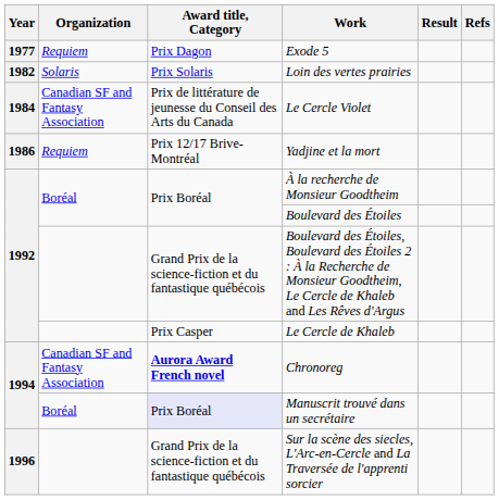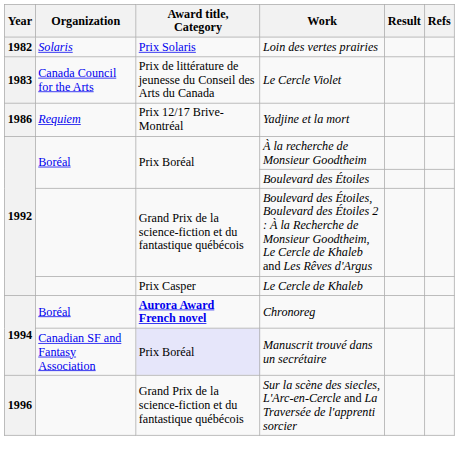- row: 1977 | Requiem | Prix Dagon | Exode 5
Le Cercle Violet | Year: 1984 -> 1983
Le Cercle Violet | Organization: Canadian SF and Fantasy Association -> Canada Council for the Arts
Chronoreg | Organization: Canadian SF and Fantasy Association -> Boréal
Manuscrit trouvé dans un secrétaire | Organization: Boréal -> Canadian SF and Fantasy Association
